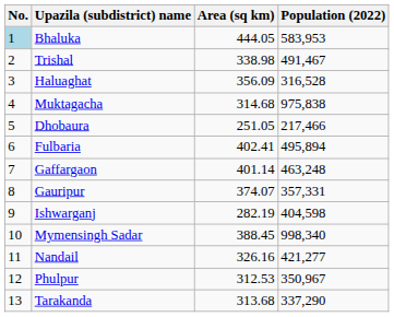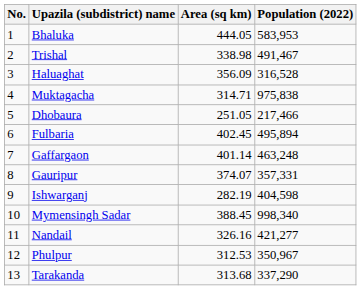Bhaluka | No.: lightblue background -> no background
Muktagacha | Area (sq km): 314.68 -> 314.71
Fulbaria | Area (sq km): 402.41 -> 402.45
